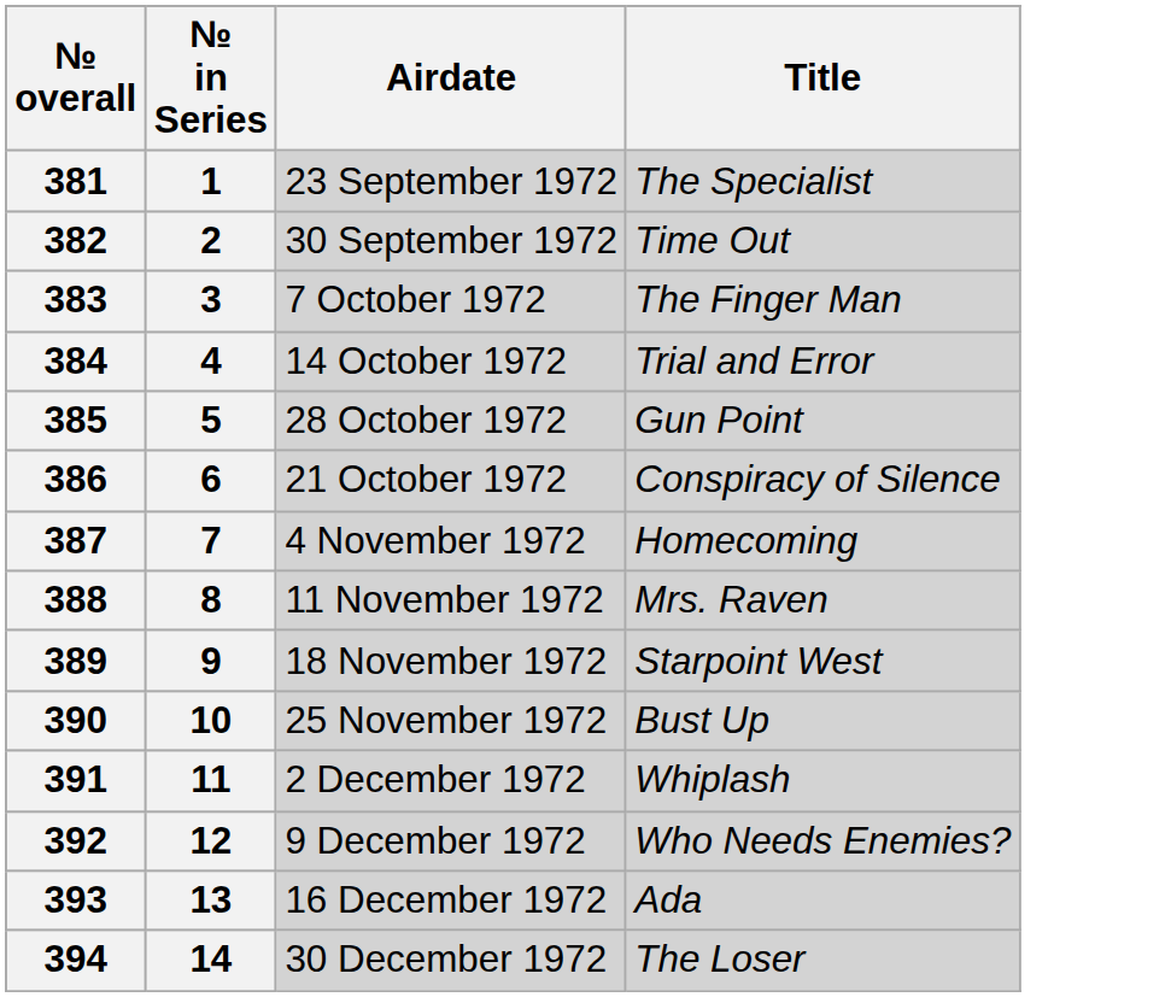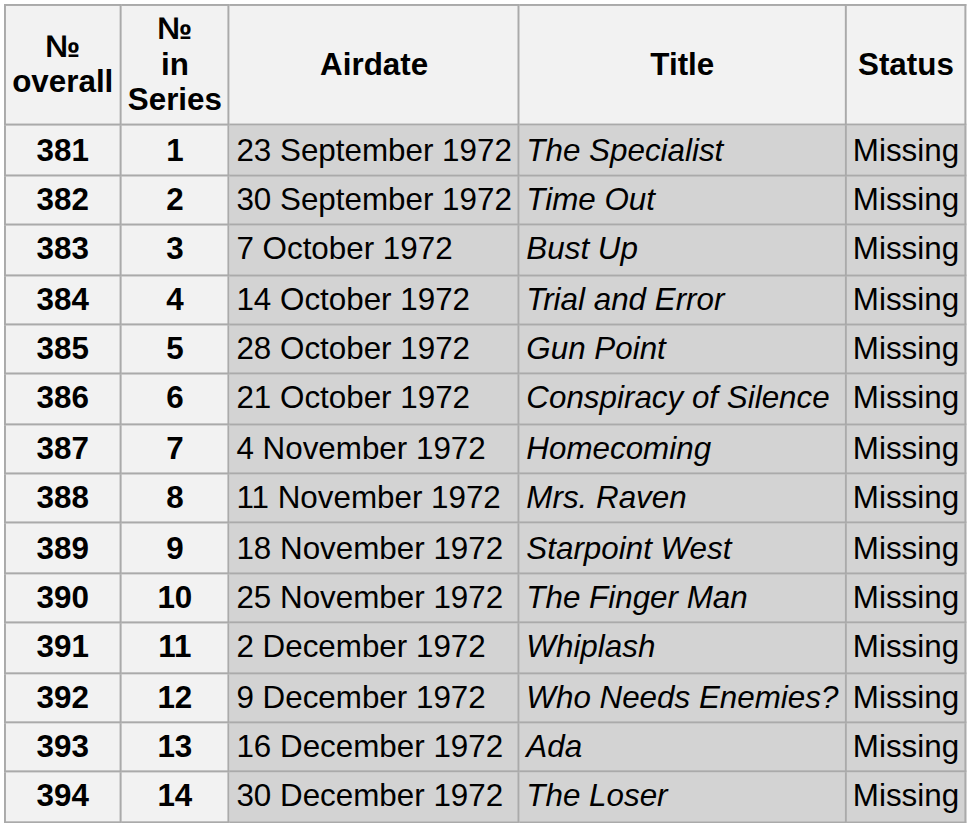+ column: Status | Missing | Missing | Missing | Missing | Missing | Missing | Missing | Missing | Missing | Missing | Missing | Missing | Missing | Missing
383 | Title: The Finger Man -> Bust Up
390 | Title: Bust Up -> The Finger Man
